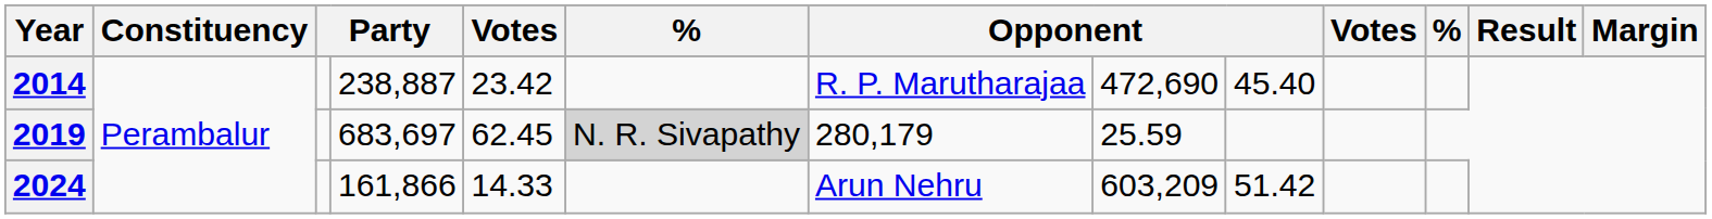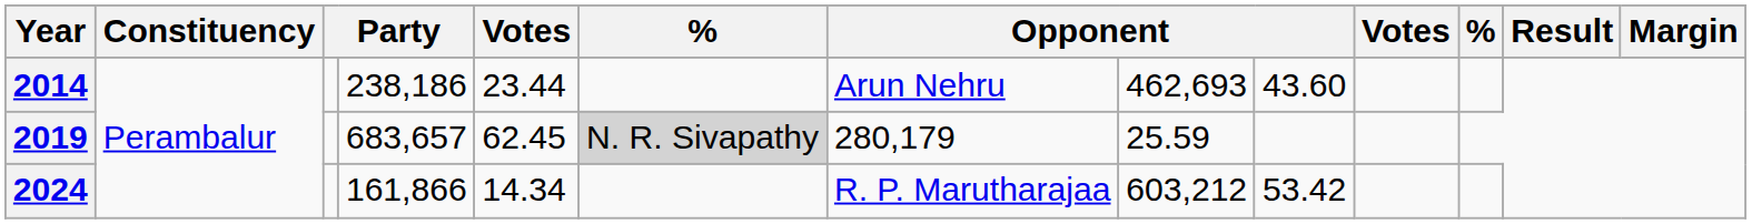2014 | column 4: 238,887 -> 238,186
2014 | column 5: 23.42 -> 23.44
2014 | column 7: R. P. Marutharajaa -> Arun Nehru
2014 | column 8: 472,690 -> 462,693
2014 | column 9: 45.40 -> 43.60
2019 | column 4: 683,697 -> 683,657
2024 | column 5: 14.33 -> 14.34
2024 | column 7: Arun Nehru -> R. P. Marutharajaa
2024 | column 8: 603,209 -> 603,212
2024 | column 9: 51.42 -> 53.42
